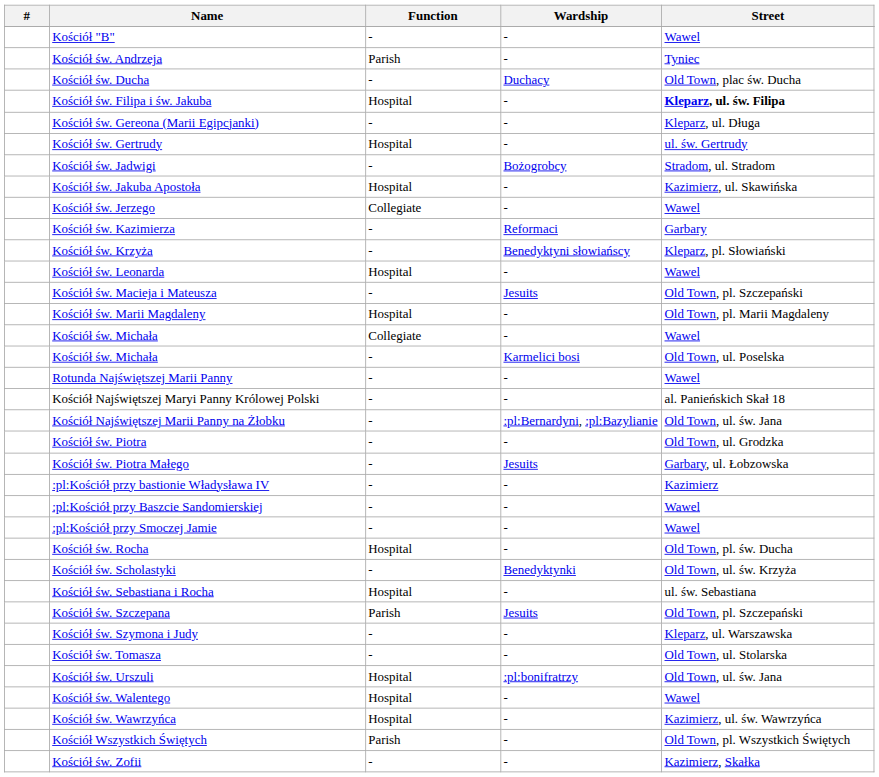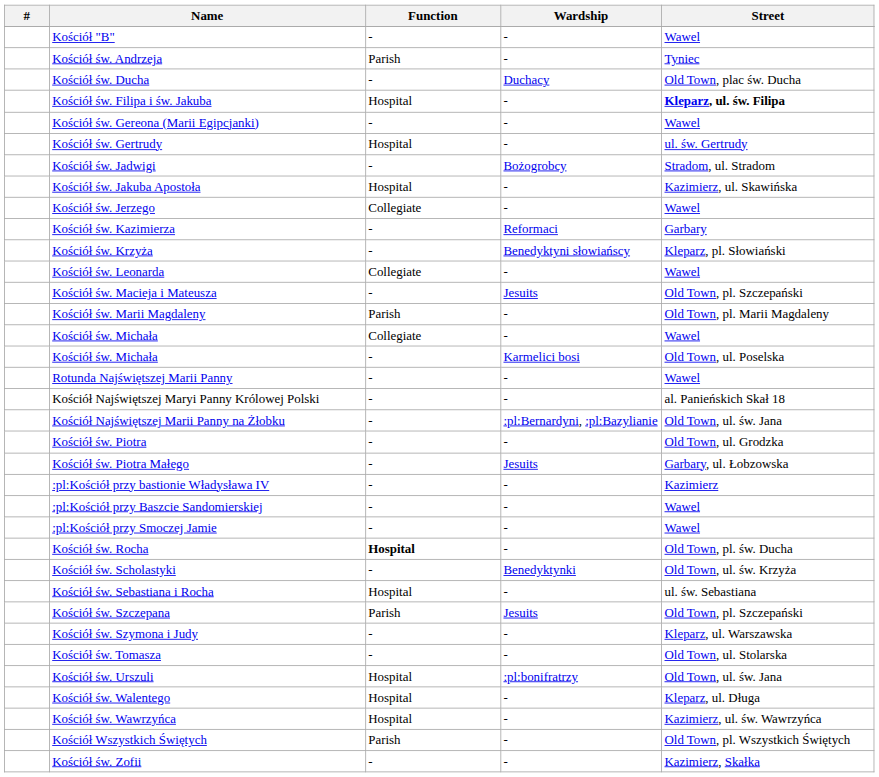Kościół św. Gereona (Marii Egipcjanki) | Street: Kleparz, ul. Długa -> Wawel
Kościół św. Leonarda | Function: Hospital -> Collegiate
Kościół św. Marii Magdaleny | Function: Hospital -> Parish
Kościół św. Rocha | Function: normal -> bold
Kościół św. Walentego | Street: Wawel -> Kleparz, ul. Długa
